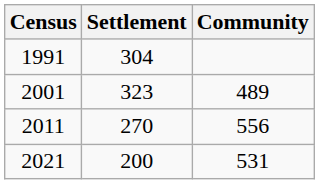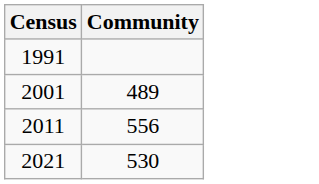- column: Settlement | 304 | 323 | 270 | 200
2021 | Community: 531 -> 530
